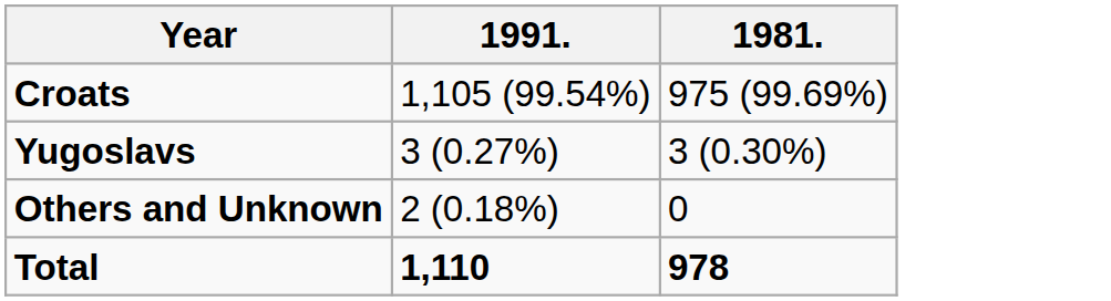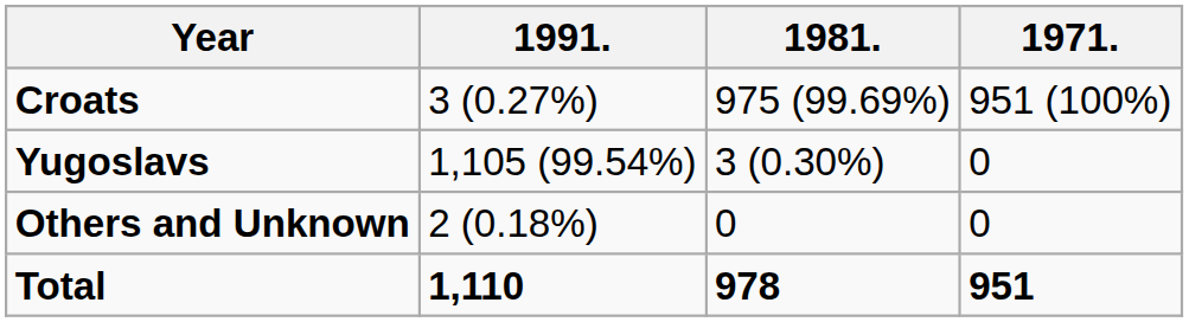+ column: 1971. | 951 (100%) | 0 | 0 | 951
Croats | 1991.: 1,105 (99.54%) -> 3 (0.27%)
Yugoslavs | 1991.: 3 (0.27%) -> 1,105 (99.54%)
